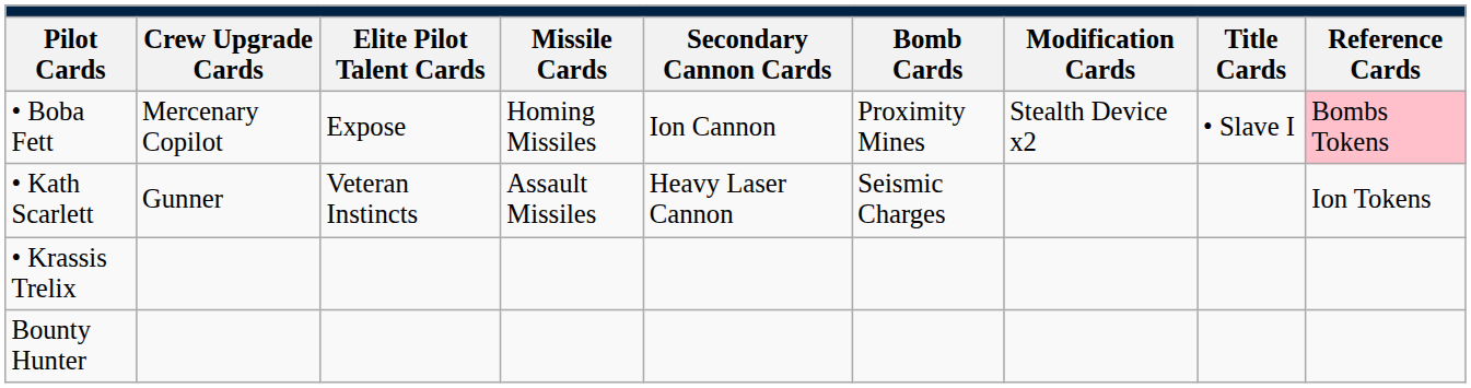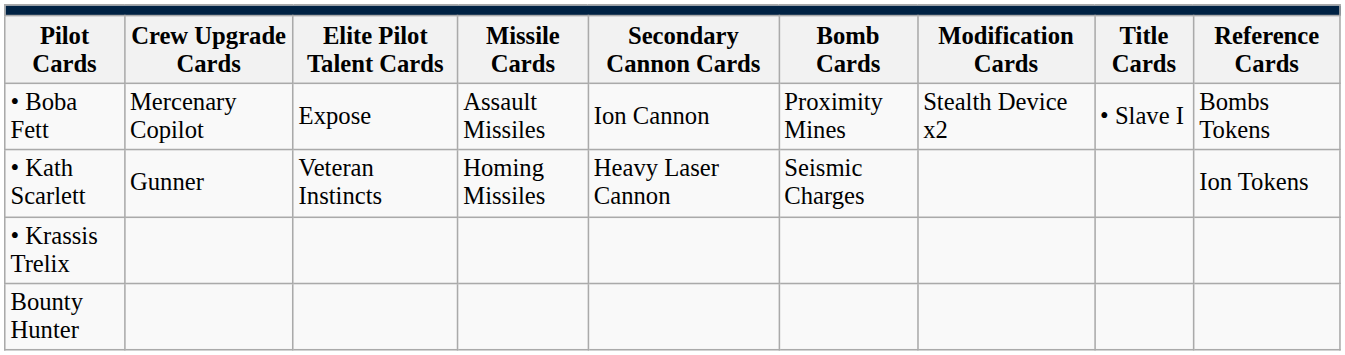• Boba Fett | column 4: Homing Missiles -> Assault Missiles
• Boba Fett | column 9: pink background -> no background
• Kath Scarlett | column 4: Assault Missiles -> Homing Missiles
